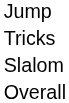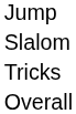rows swapped: Slalom <-> Tricks
